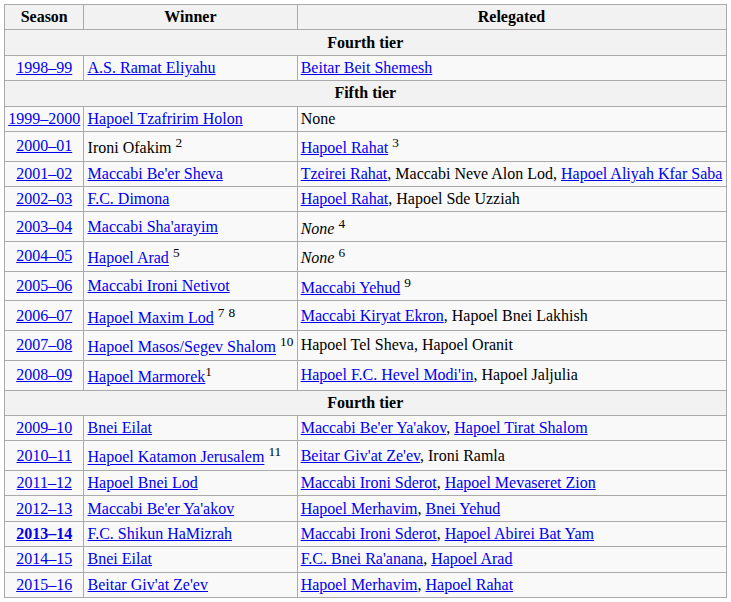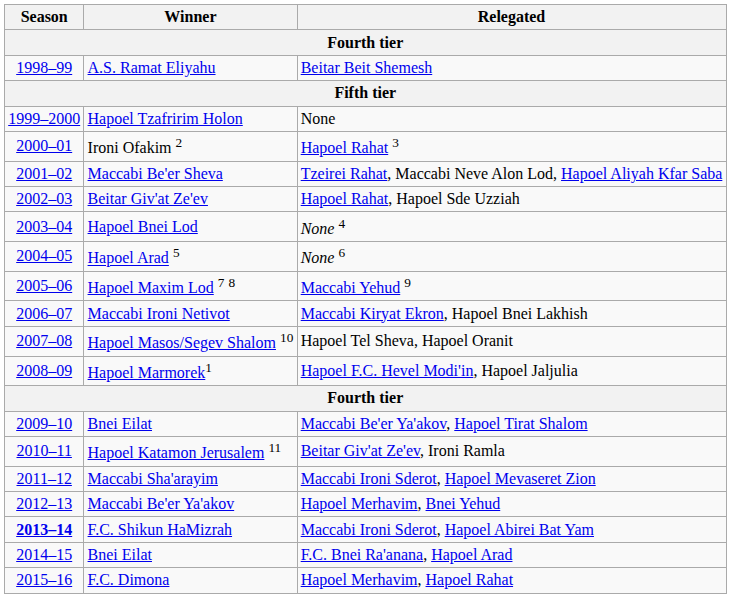Hapoel Rahat, Hapoel Sde Uzziah | Winner: F.C. Dimona -> Beitar Giv'at Ze'ev
None 4 | Winner: Maccabi Sha'arayim -> Hapoel Bnei Lod
Maccabi Yehud 9 | Winner: Maccabi Ironi Netivot -> Hapoel Maxim Lod 7 8
Maccabi Kiryat Ekron, Hapoel Bnei Lakhish | Winner: Hapoel Maxim Lod 7 8 -> Maccabi Ironi Netivot
Maccabi Ironi Sderot, Hapoel Mevaseret Zion | Winner: Hapoel Bnei Lod -> Maccabi Sha'arayim
Hapoel Merhavim, Hapoel Rahat | Winner: Beitar Giv'at Ze'ev -> F.C. Dimona
